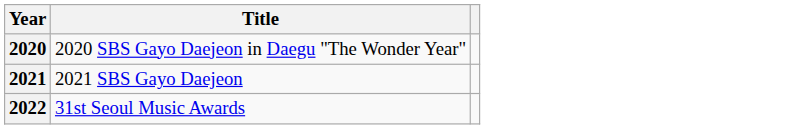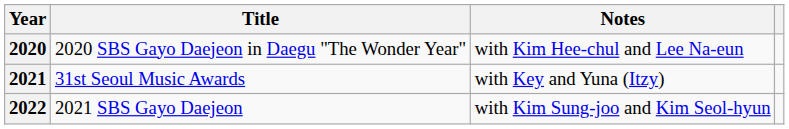+ column: Notes | with Kim Hee-chul and Lee Na-eun | with Key and Yuna (Itzy) | with Kim Sung-joo and Kim Seol-hyun
2021 | Title: 2021 SBS Gayo Daejeon -> 31st Seoul Music Awards
2022 | Title: 31st Seoul Music Awards -> 2021 SBS Gayo Daejeon
